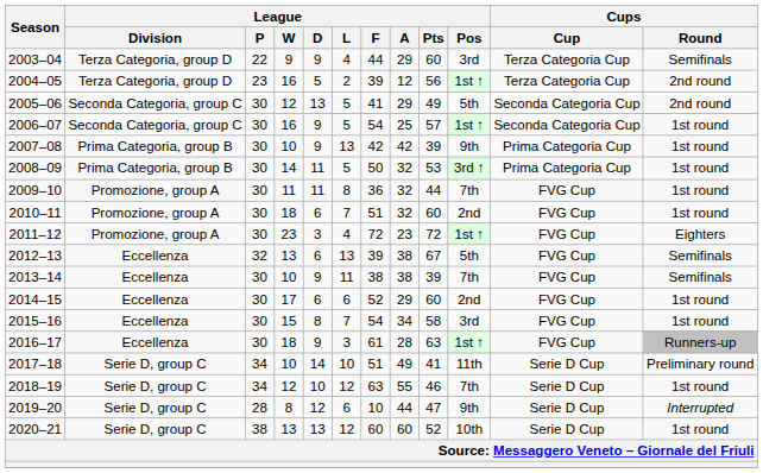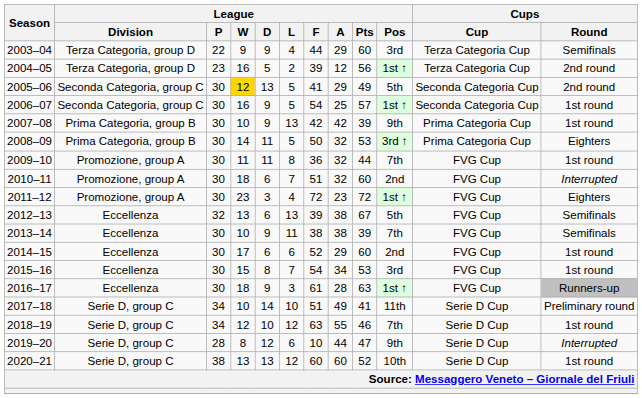2005–06 | League / W: no background -> gold background
2008–09 | Cups / Round: 1st round -> Eighters
2010–11 | Cups / Round: 1st round -> Interrupted
2015–16 | League / Pts: 58 -> 53
